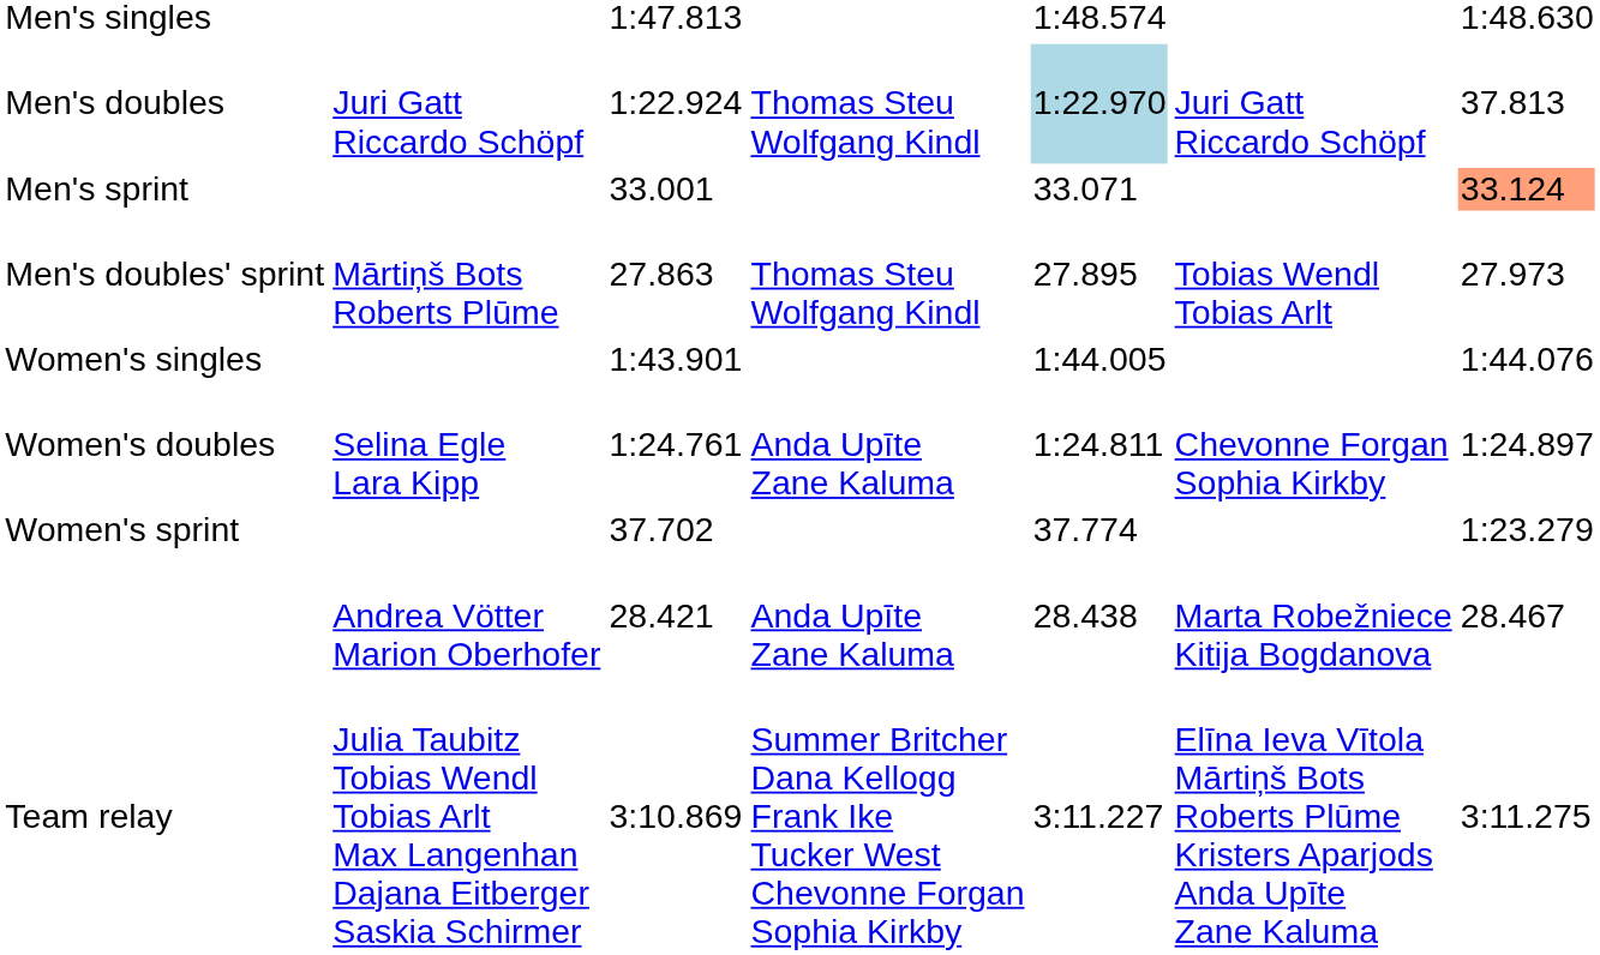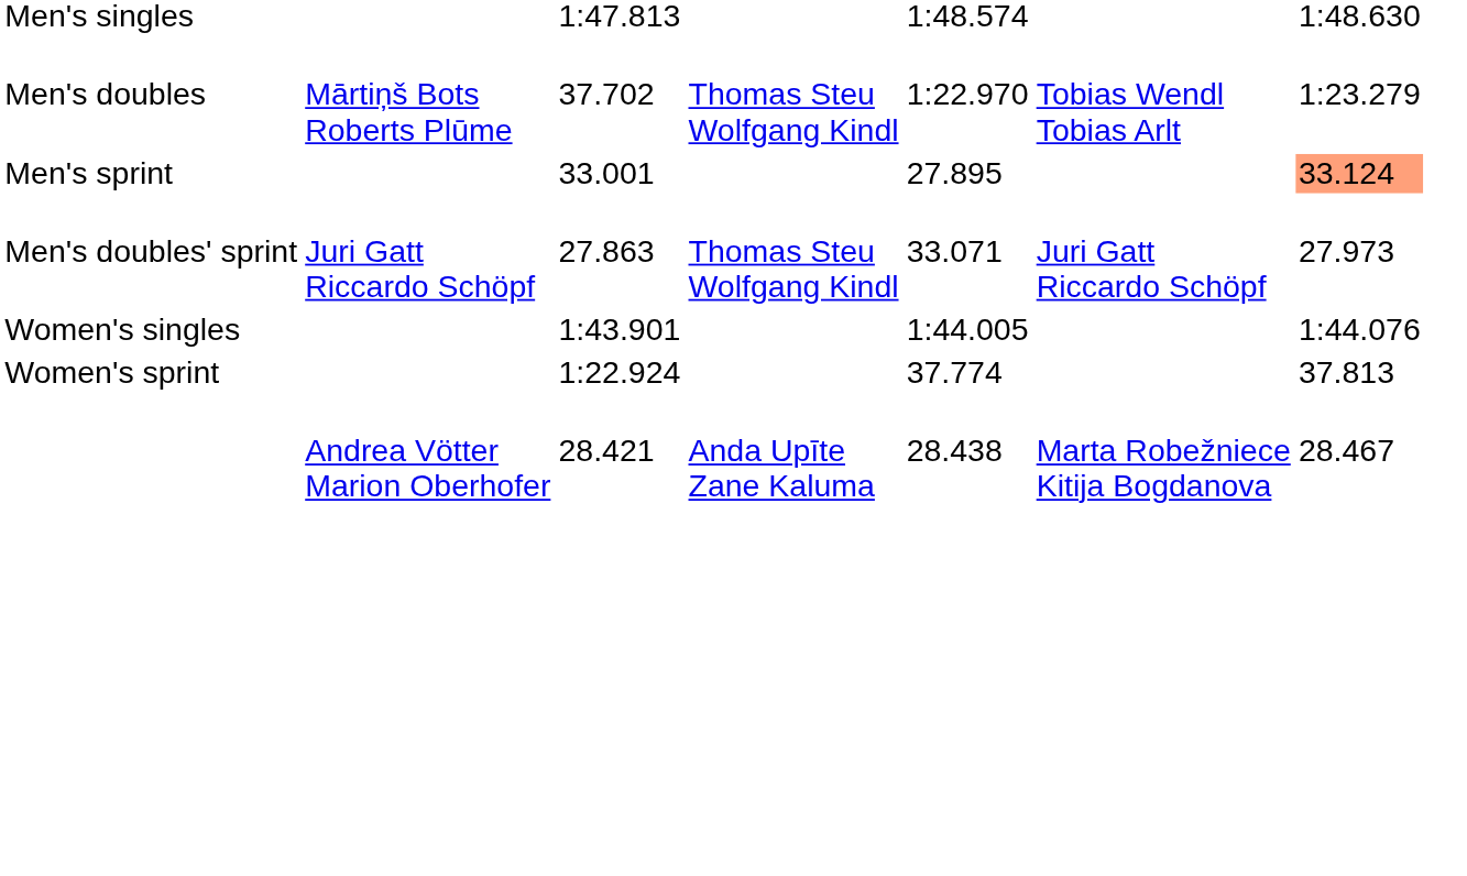Men's doubles | column 2: Juri Gatt Riccardo Schöpf -> Mārtiņš Bots Roberts Plūme
Men's doubles | column 3: 1:22.924 -> 37.702
Men's doubles | column 5: lightblue background -> no background
Men's doubles | column 6: Juri Gatt Riccardo Schöpf -> Tobias Wendl Tobias Arlt
Men's doubles | column 7: 37.813 -> 1:23.279
Men's sprint | column 5: 33.071 -> 27.895
Men's doubles' sprint | column 2: Mārtiņš Bots Roberts Plūme -> Juri Gatt Riccardo Schöpf
Men's doubles' sprint | column 5: 27.895 -> 33.071
Men's doubles' sprint | column 6: Tobias Wendl Tobias Arlt -> Juri Gatt Riccardo Schöpf
- row: Women's doubles | Selina Egle Lara Kipp | 1:24.761 | Anda Upīte Zane Kaluma | 1:24.811 | Chevonne Forgan Sophia Kirkby | 1:24.897
Women's sprint | column 3: 37.702 -> 1:22.924
Women's sprint | column 7: 1:23.279 -> 37.813
- row: Team relay | Julia Taubitz Tobias Wendl Tobias Arlt Max Langenhan Dajana Eitberger Saskia Schirmer | 3:10.869 | Summer Britcher Dana Kellogg Frank Ike Tucker West Chevonne Forgan Sophia Kirkby | 3:11.227 | Elīna Ieva Vītola Mārtiņš Bots Roberts Plūme Kristers Aparjods Anda Upīte Zane Kaluma | 3:11.275
